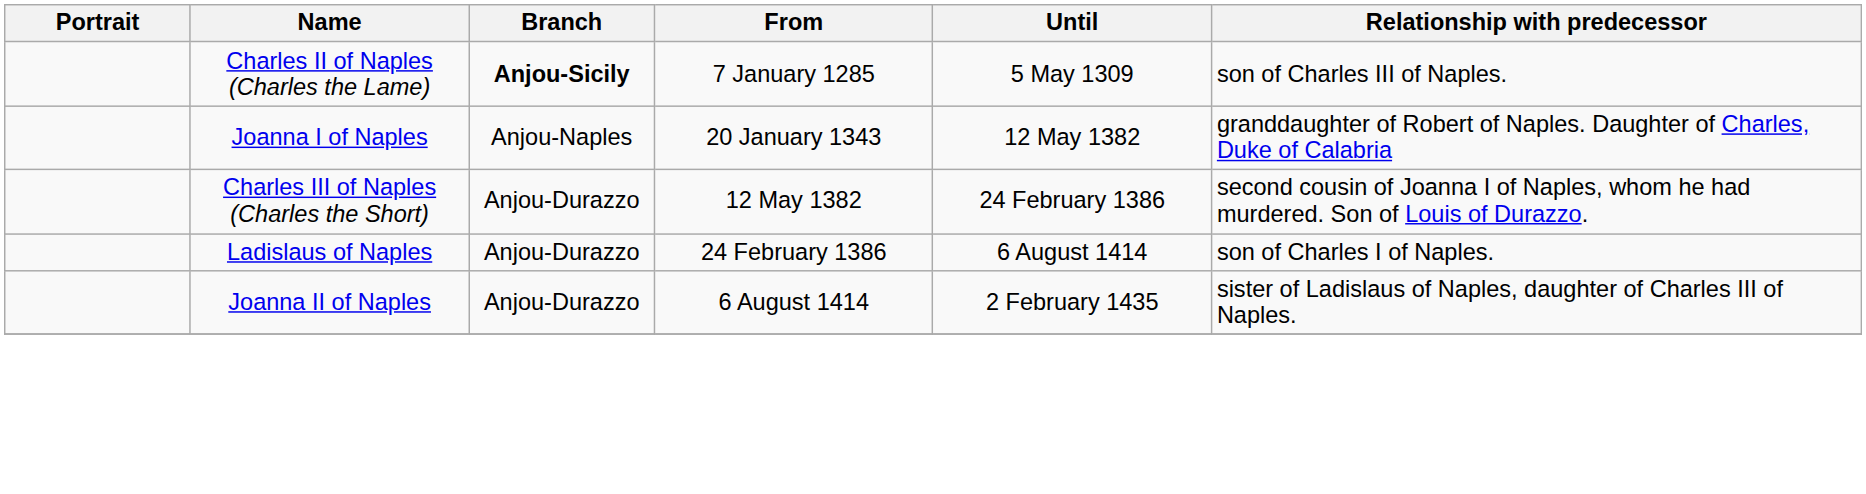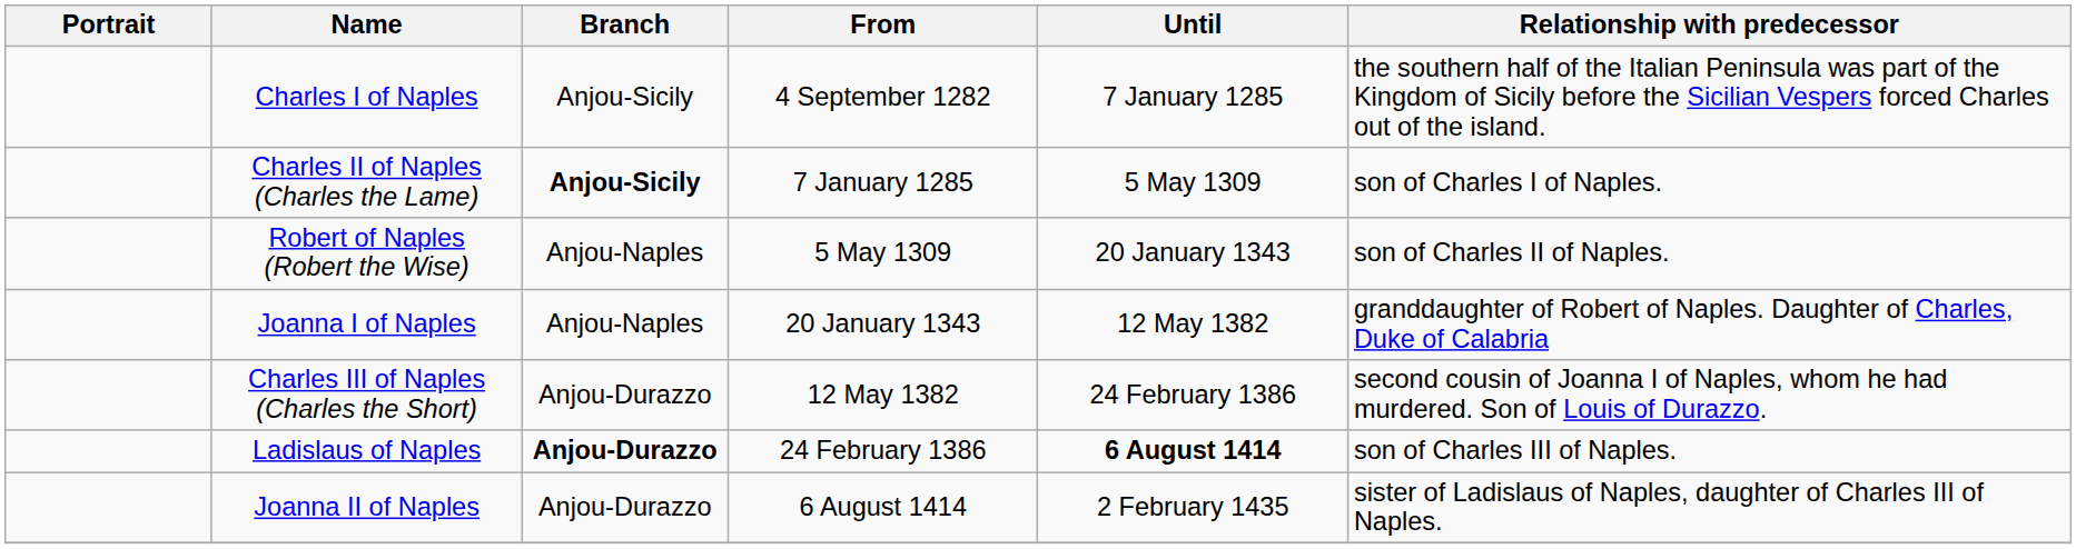+ row: Charles I of Naples | Anjou-Sicily | 4 September 1282 | 7 January 1285 | the southern half of the Italian Peninsula was part of the Kingdom of Sicily before the Sicilian Vespers forced Charles out of the island.
Charles II of Naples (Charles the Lame) | Relationship with predecessor: son of Charles III of Naples. -> son of Charles I of Naples.
+ row: Robert of Naples (Robert the Wise) | Anjou-Naples | 5 May 1309 | 20 January 1343 | son of Charles II of Naples.
Ladislaus of Naples | Branch: normal -> bold
Ladislaus of Naples | Until: normal -> bold
Ladislaus of Naples | Relationship with predecessor: son of Charles I of Naples. -> son of Charles III of Naples.
